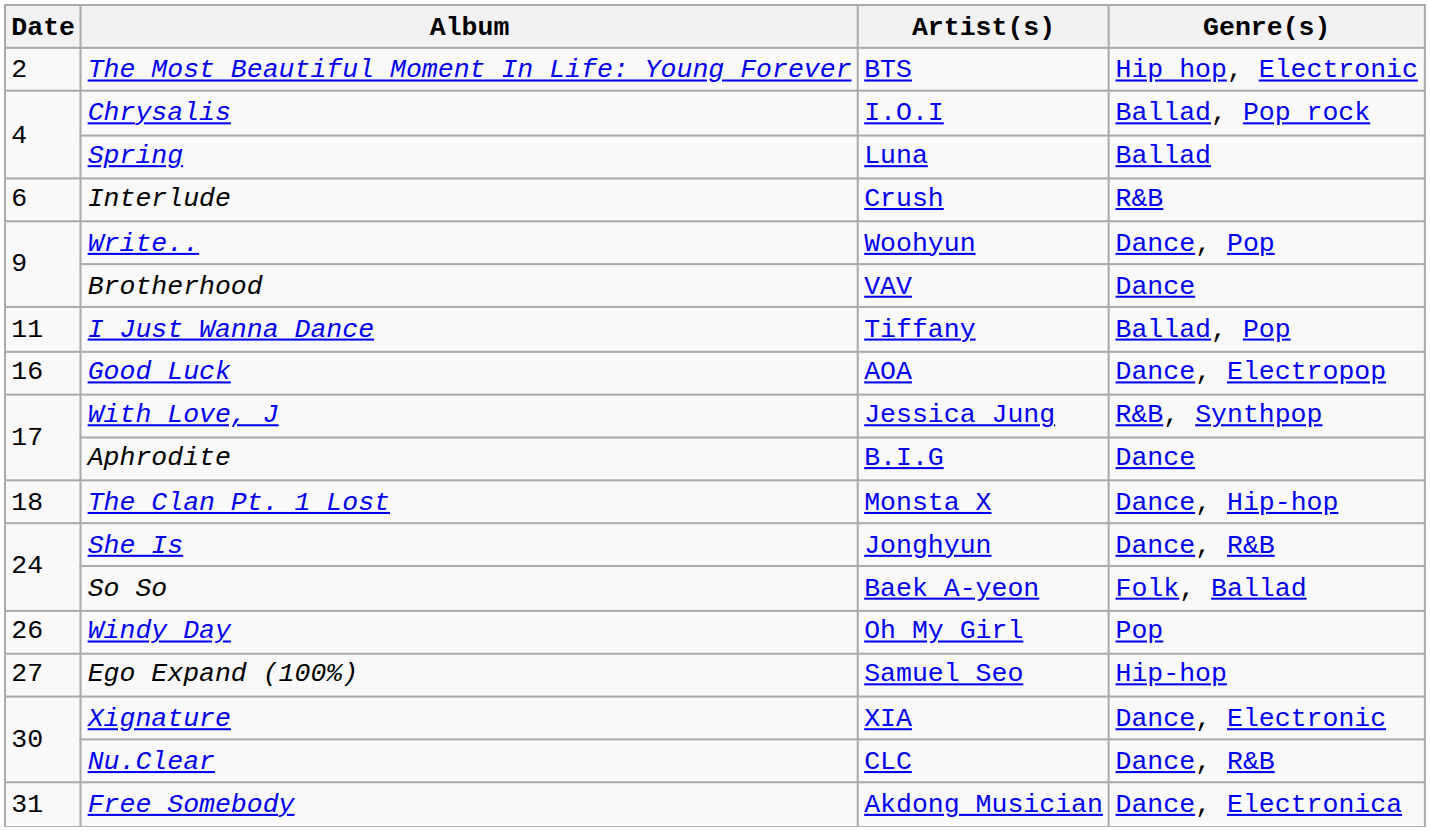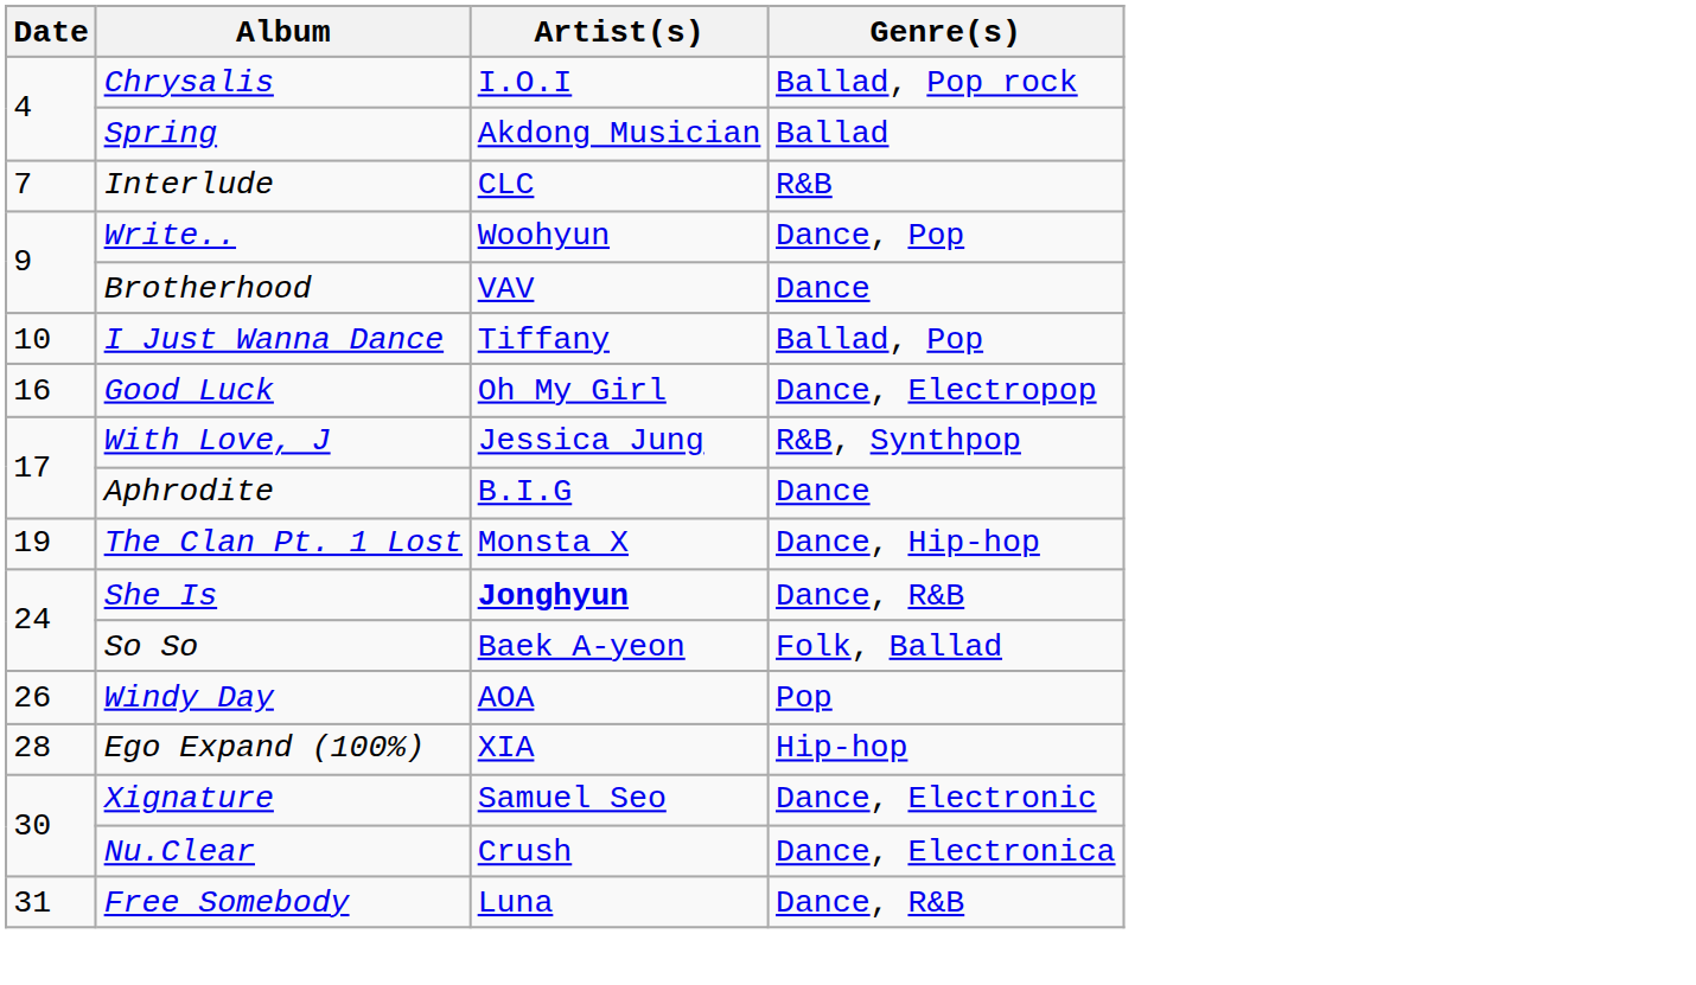- row: 2 | The Most Beautiful Moment In Life: Young Forever | BTS | Hip hop, Electronic
Spring | Artist(s): Luna -> Akdong Musician
Interlude | Date: 6 -> 7
Interlude | Artist(s): Crush -> CLC
I Just Wanna Dance | Date: 11 -> 10
Good Luck | Artist(s): AOA -> Oh My Girl
The Clan Pt. 1 Lost | Date: 18 -> 19
She Is | Artist(s): normal -> bold
Windy Day | Artist(s): Oh My Girl -> AOA
Ego Expand (100%) | Date: 27 -> 28
Ego Expand (100%) | Artist(s): Samuel Seo -> XIA
Xignature | Artist(s): XIA -> Samuel Seo
Nu.Clear | Artist(s): CLC -> Crush
Nu.Clear | Genre(s): Dance, R&B -> Dance, Electronica
Free Somebody | Artist(s): Akdong Musician -> Luna
Free Somebody | Genre(s): Dance, Electronica -> Dance, R&B
